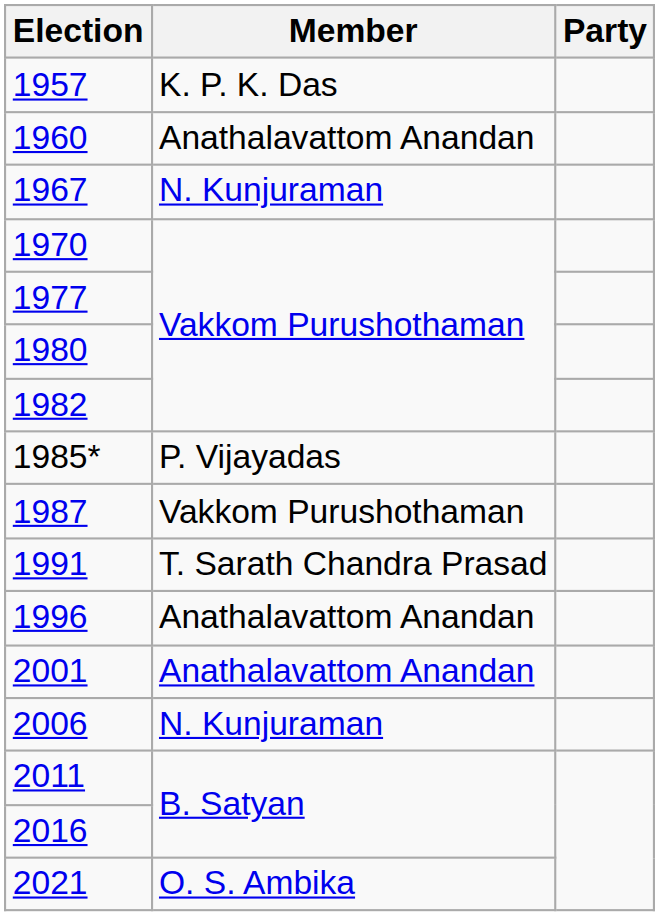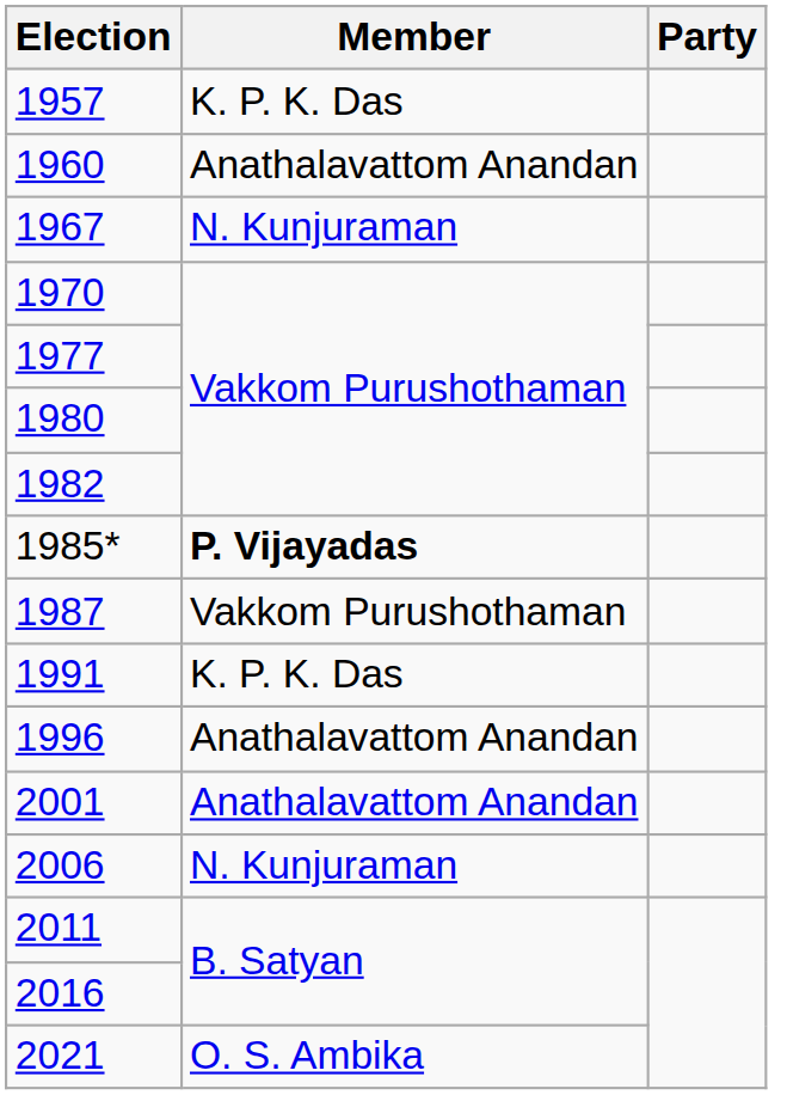1985* | Member: normal -> bold
1991 | Member: T. Sarath Chandra Prasad -> K. P. K. Das
